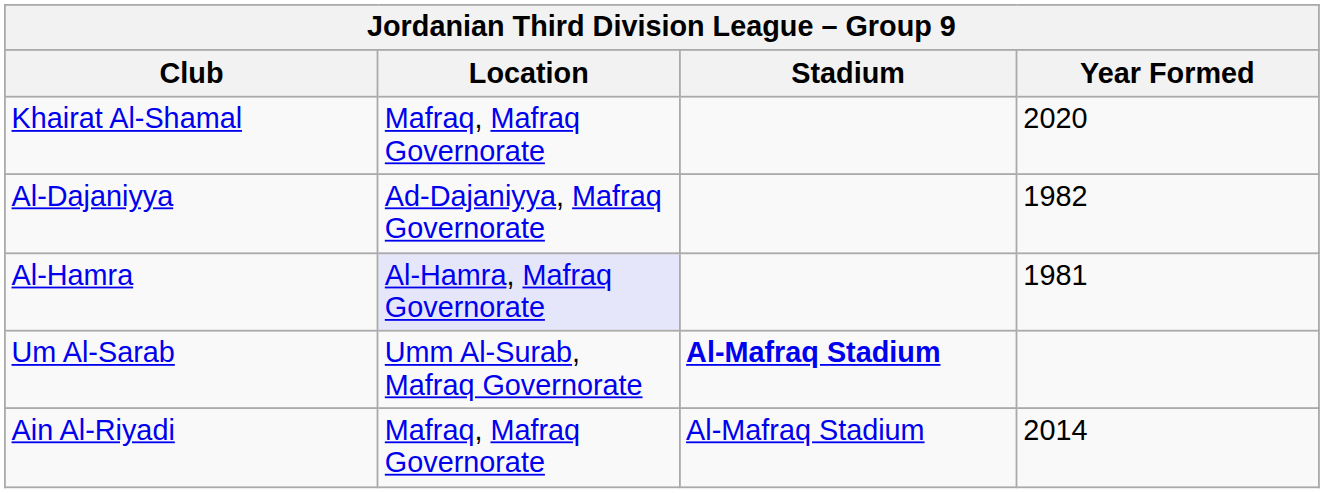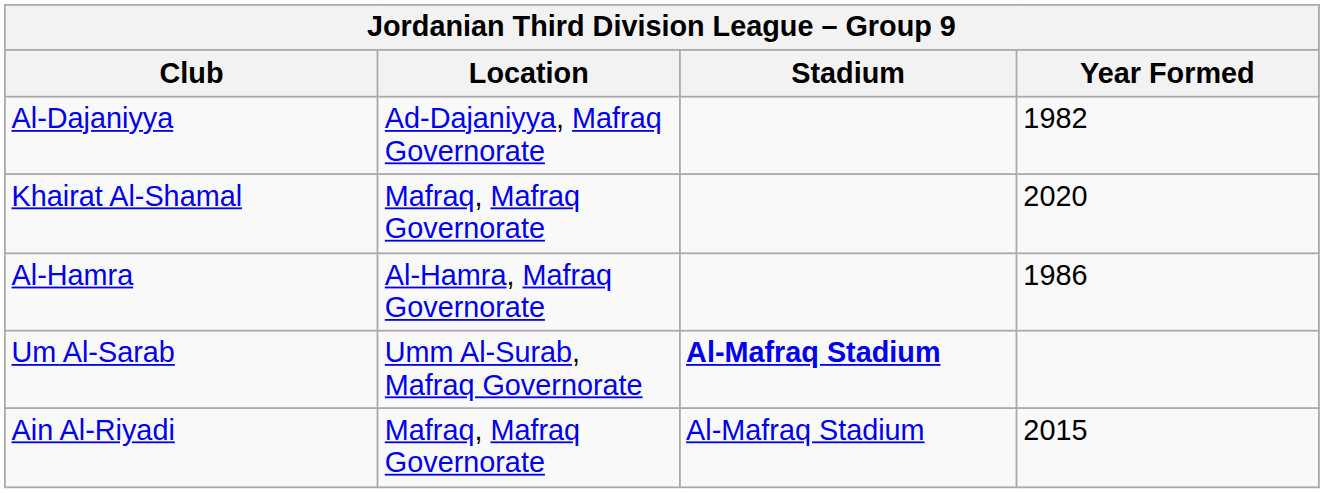rows swapped: Al-Dajaniyya <-> Khairat Al-Shamal
Al-Hamra | Location: lavender background -> no background
Al-Hamra | Year Formed: 1981 -> 1986
Ain Al-Riyadi | Year Formed: 2014 -> 2015
